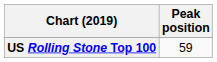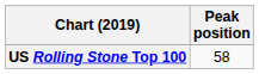US Rolling Stone Top 100 | Peak position: 59 -> 58
